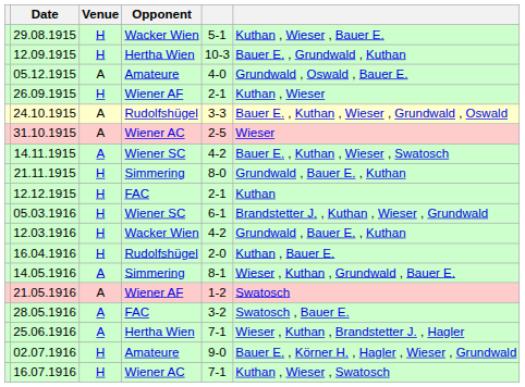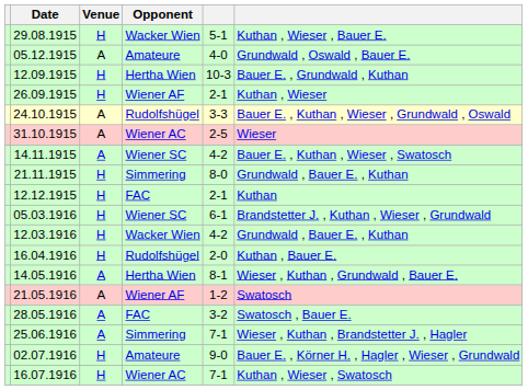rows swapped: 05.12.1915 <-> 12.09.1915
14.05.1916 | Opponent: Simmering -> Hertha Wien
25.06.1916 | Opponent: Hertha Wien -> Simmering
